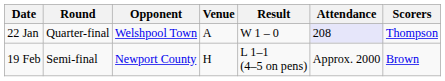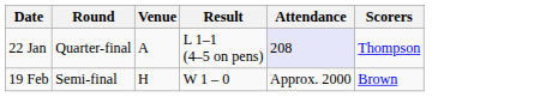- column: Opponent | Welshpool Town | Newport County
22 Jan | Result: W 1 – 0 -> L 1–1 (4–5 on pens)
19 Feb | Result: L 1–1 (4–5 on pens) -> W 1 – 0
